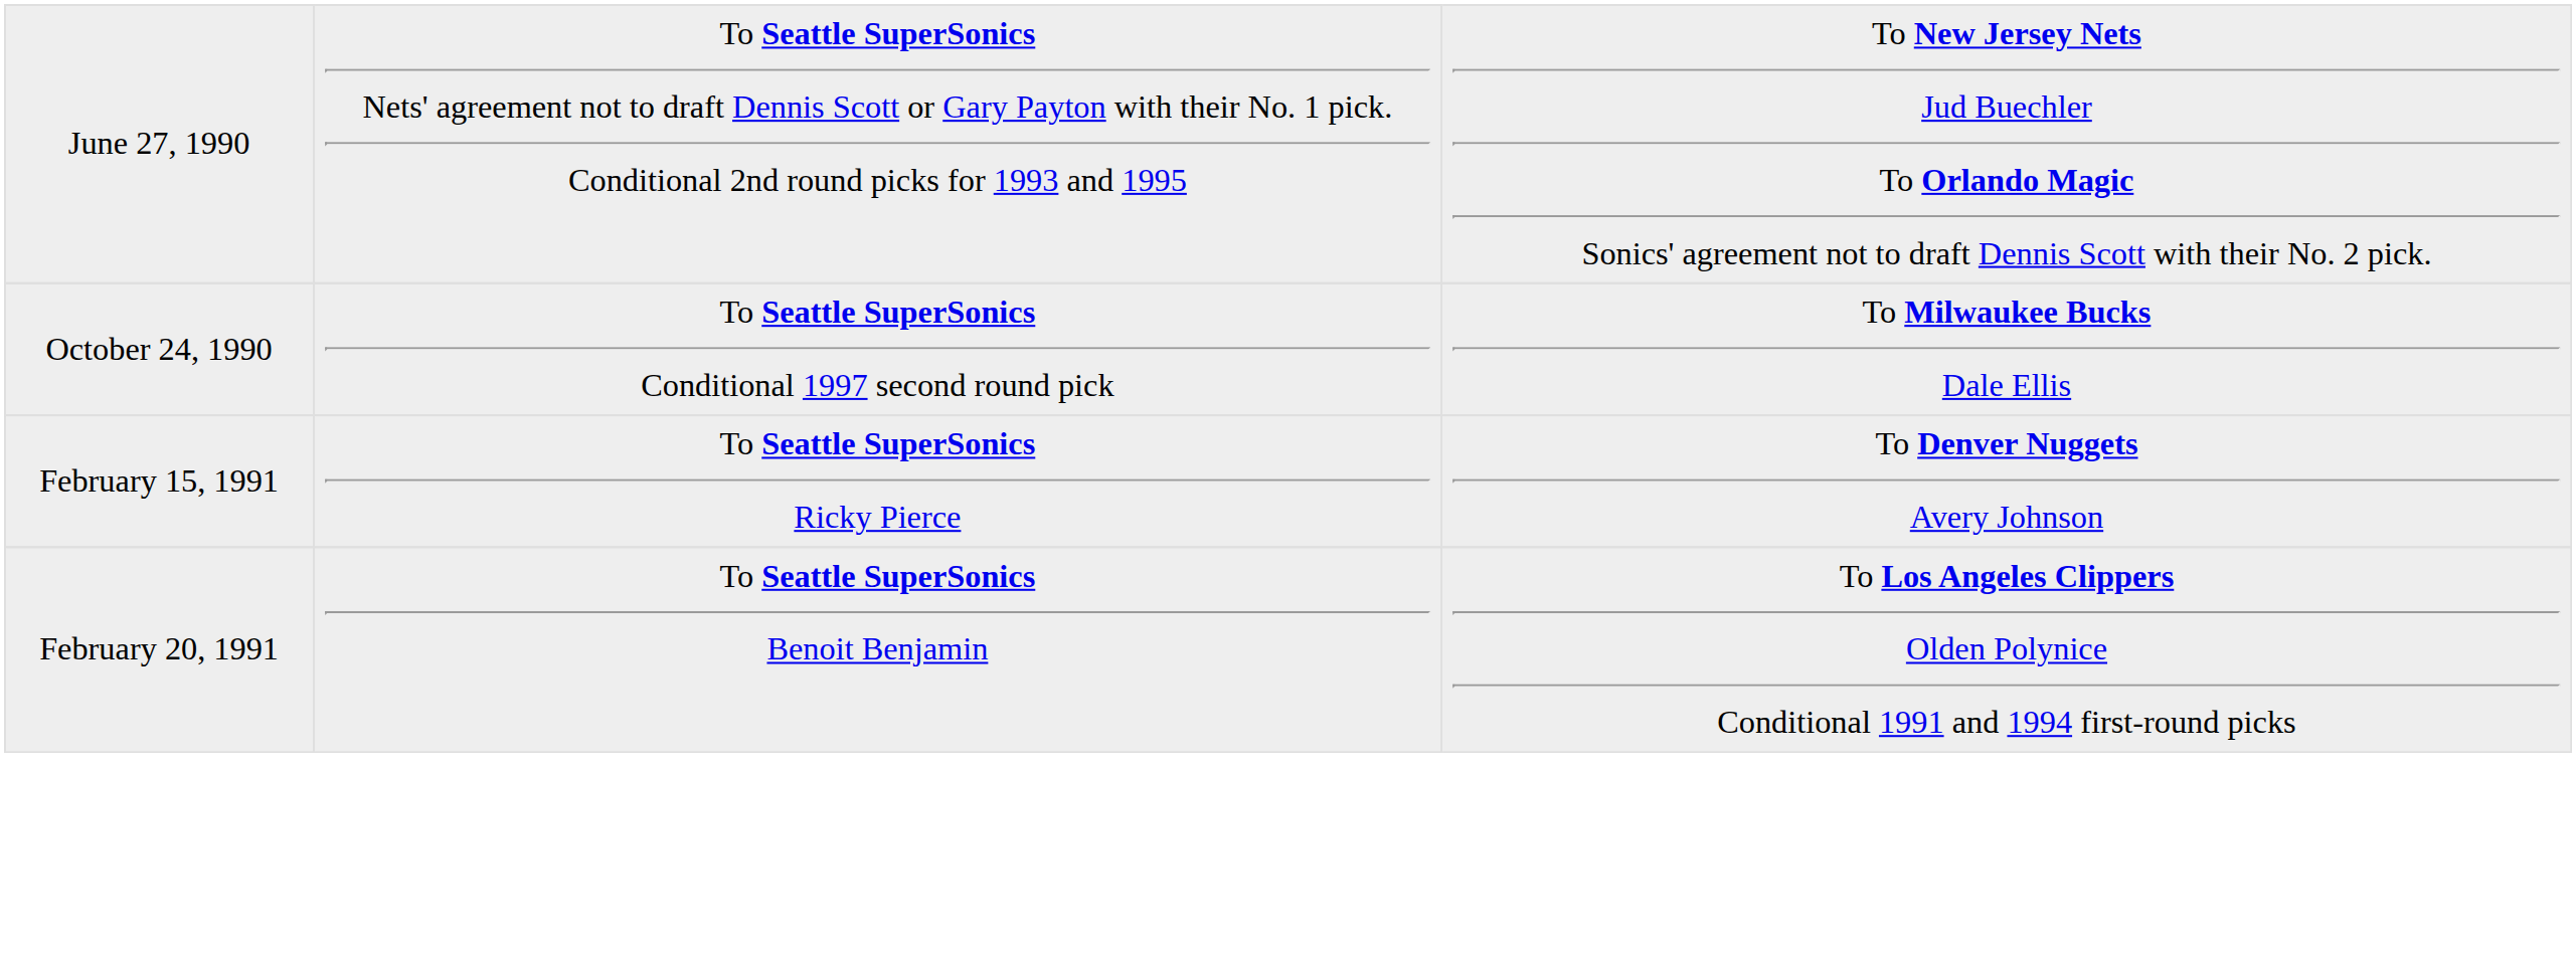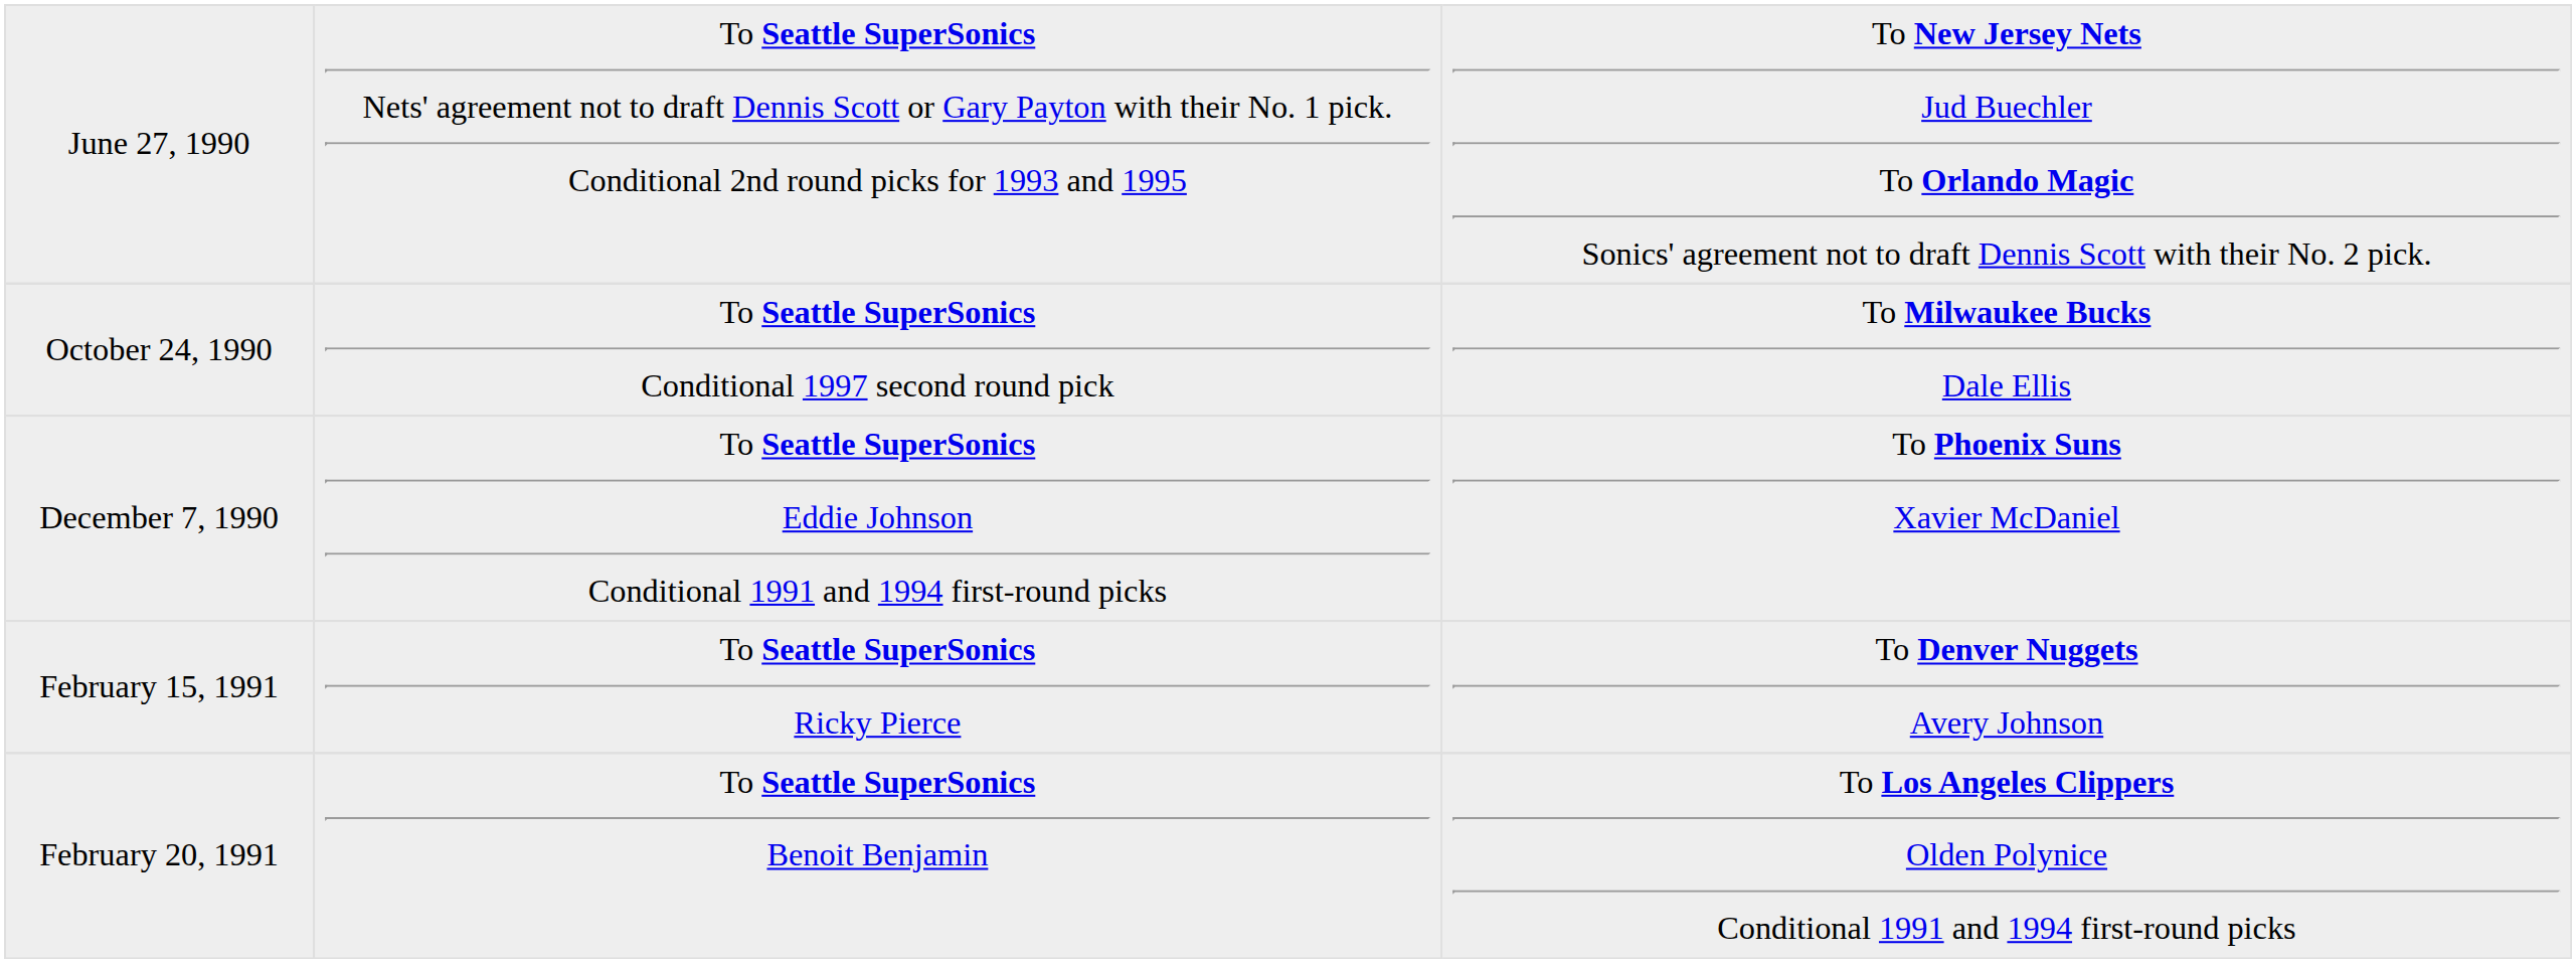+ row: December 7, 1990 | To Seattle SuperSonics Eddie Johnson Conditional 1991 and 1994 first-round picks | To Phoenix Suns Xavier McDaniel
